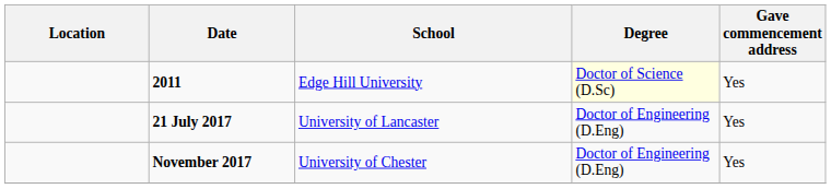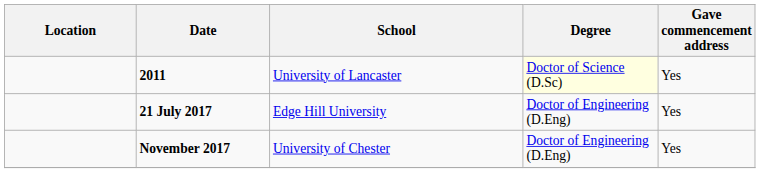2011 | School: Edge Hill University -> University of Lancaster
21 July 2017 | School: University of Lancaster -> Edge Hill University
